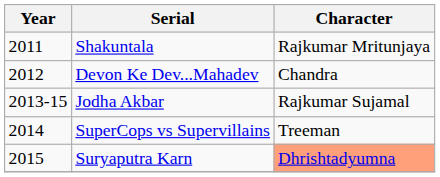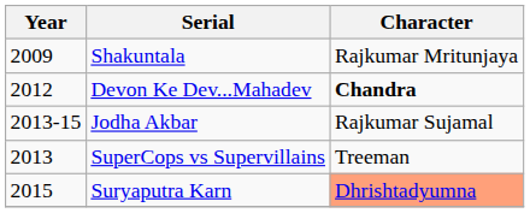Shakuntala | Year: 2011 -> 2009
Devon Ke Dev...Mahadev | Character: normal -> bold
SuperCops vs Supervillains | Year: 2014 -> 2013
